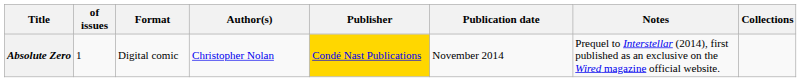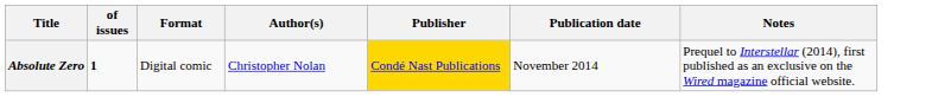- column: Collections
Absolute Zero | of issues: normal -> bold
